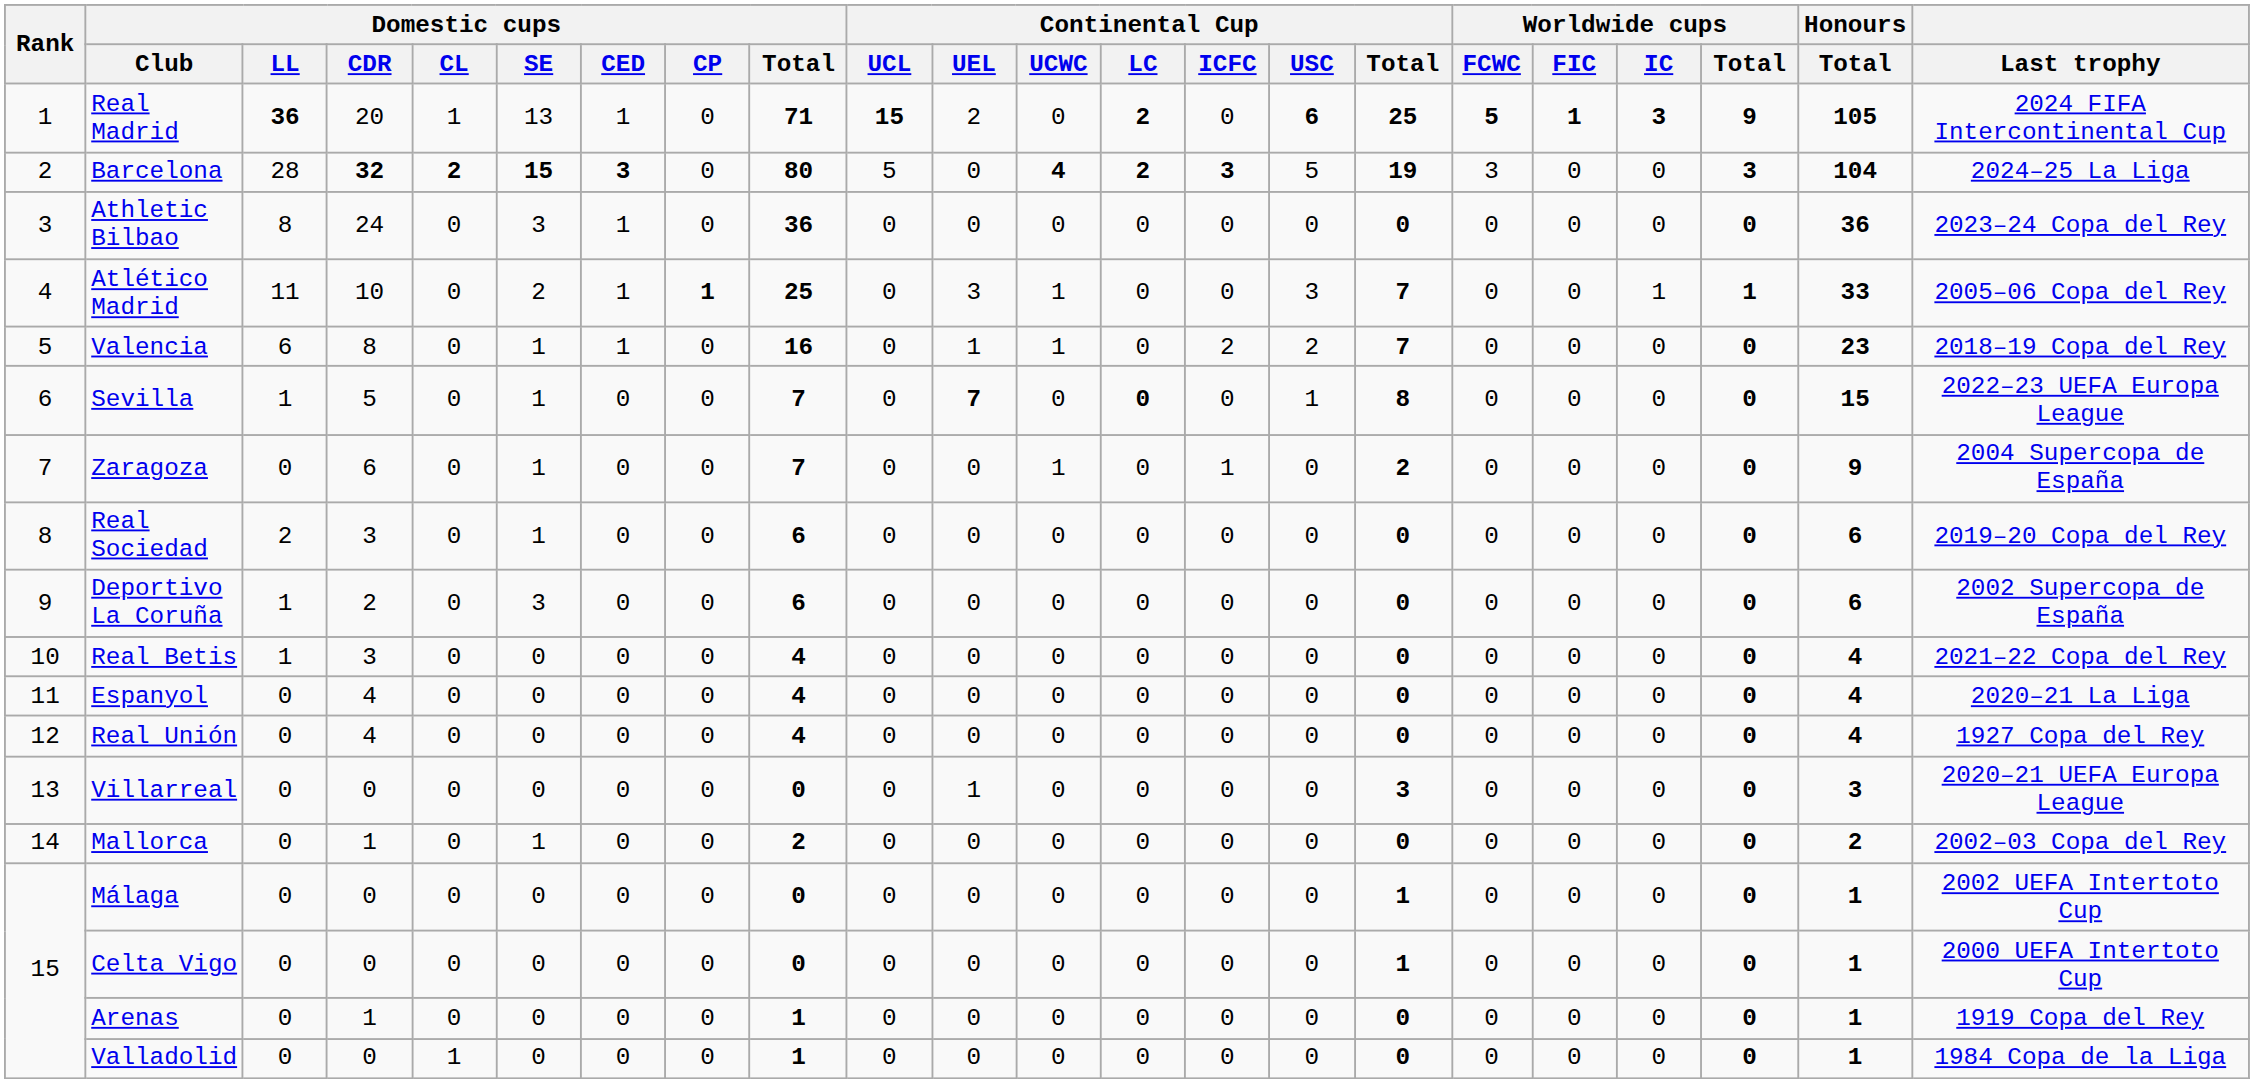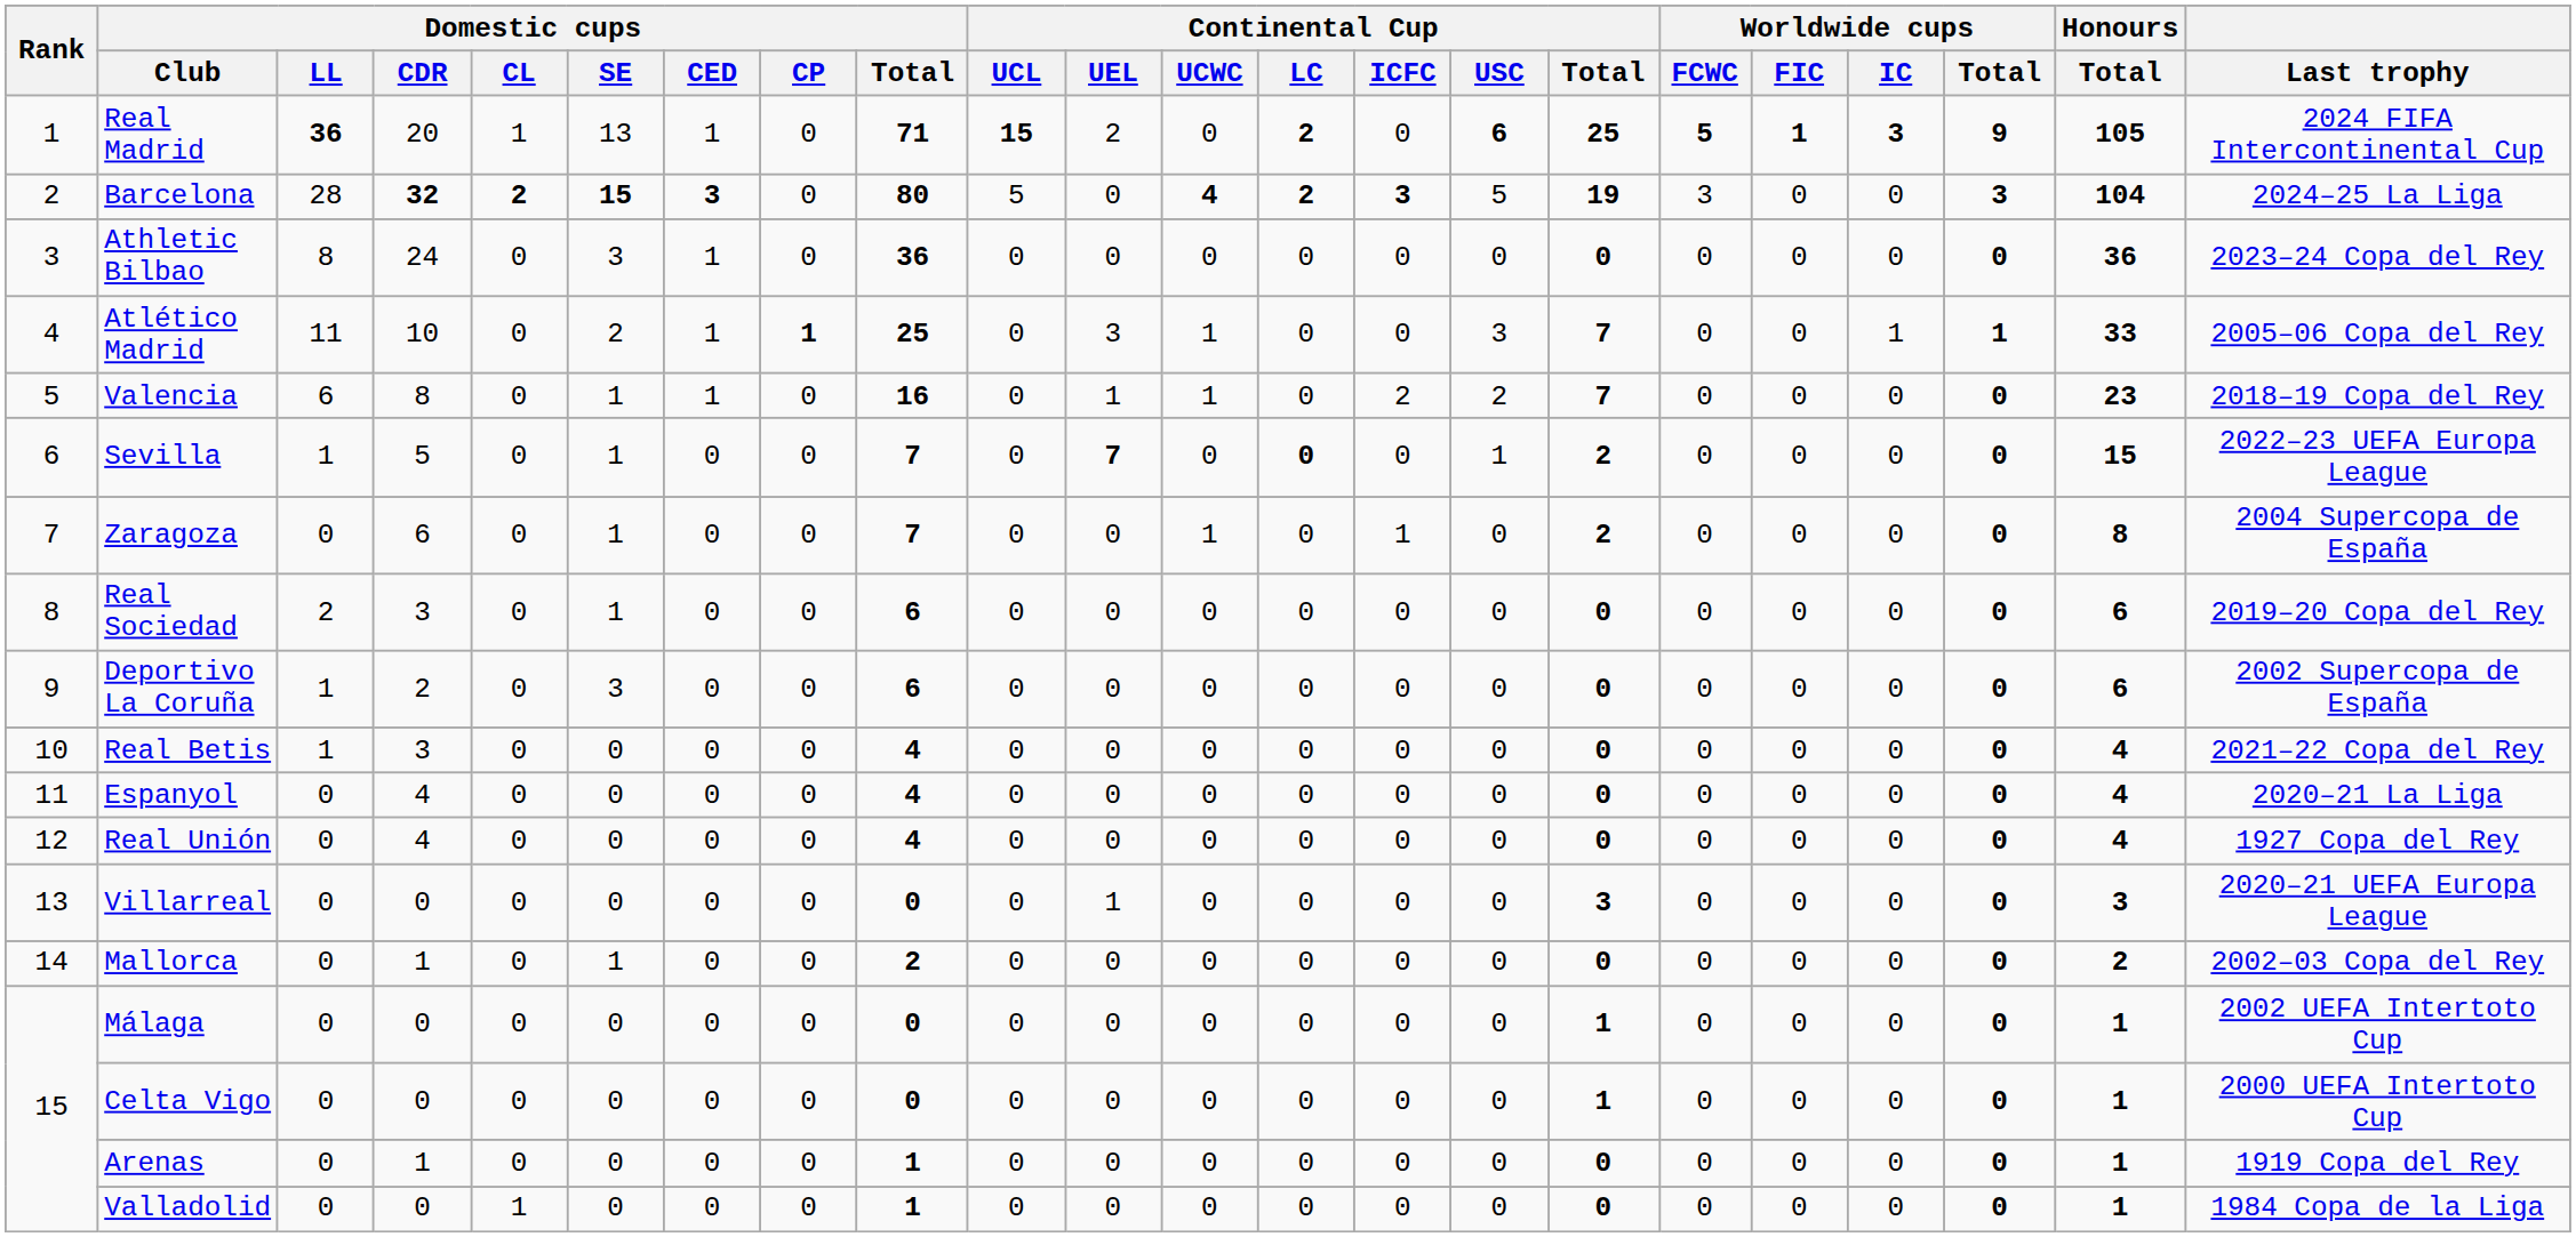Sevilla | Continental Cup / Total: 8 -> 2
Zaragoza | Honours / Total: 9 -> 8
